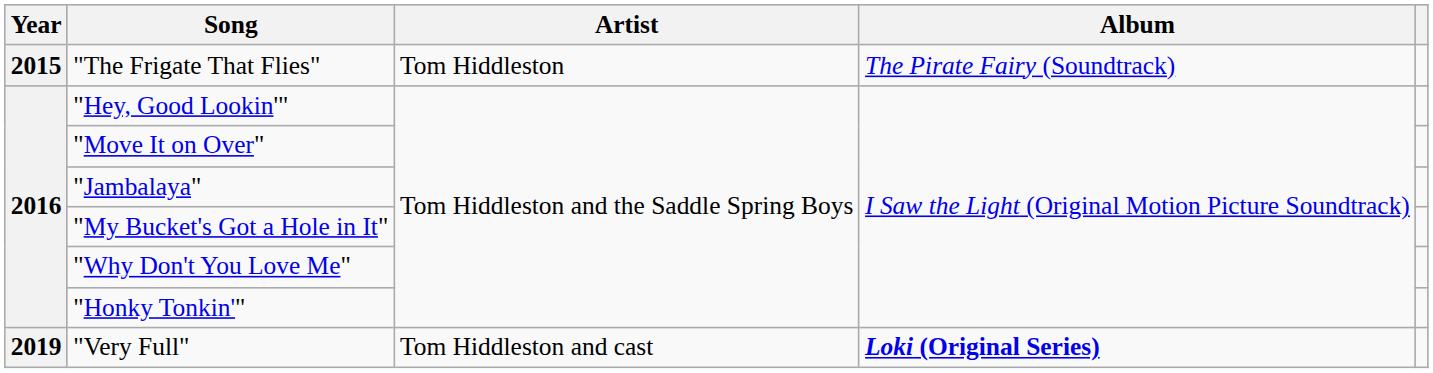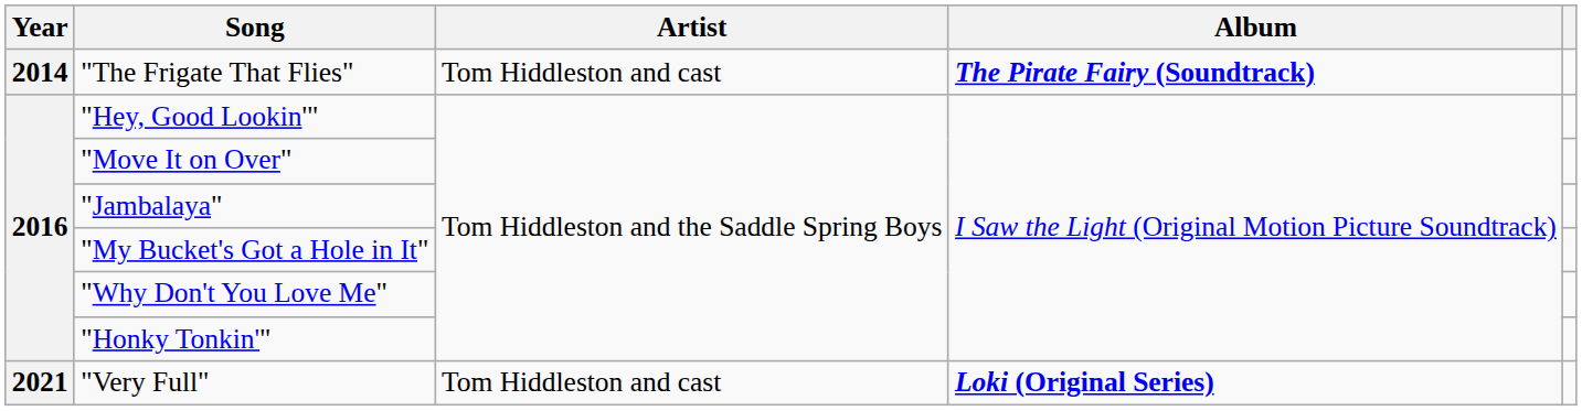"The Frigate That Flies" | Year: 2015 -> 2014
"The Frigate That Flies" | Artist: Tom Hiddleston -> Tom Hiddleston and cast
"The Frigate That Flies" | Album: normal -> bold
"Very Full" | Year: 2019 -> 2021
